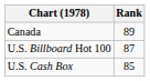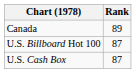U.S. Cash Box | Rank: 85 -> 87
